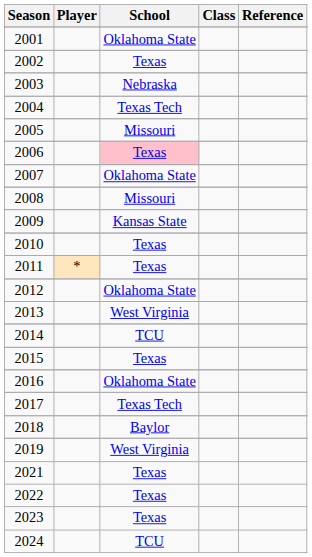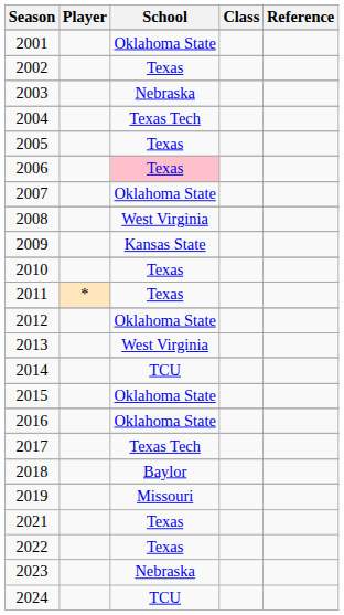2005 | School: Missouri -> Texas
2008 | School: Missouri -> West Virginia
2015 | School: Texas -> Oklahoma State
2019 | School: West Virginia -> Missouri
2023 | School: Texas -> Nebraska
